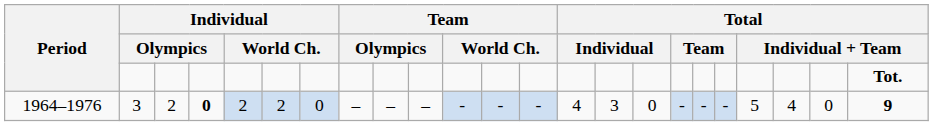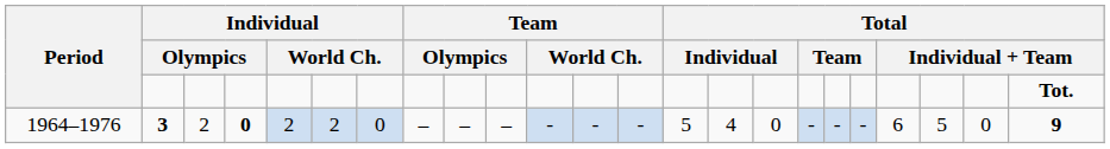1964–1976 | column 2: normal -> bold
1964–1976 | column 14: 4 -> 5
1964–1976 | column 15: 3 -> 4
1964–1976 | column 20: 5 -> 6
1964–1976 | column 21: 4 -> 5
